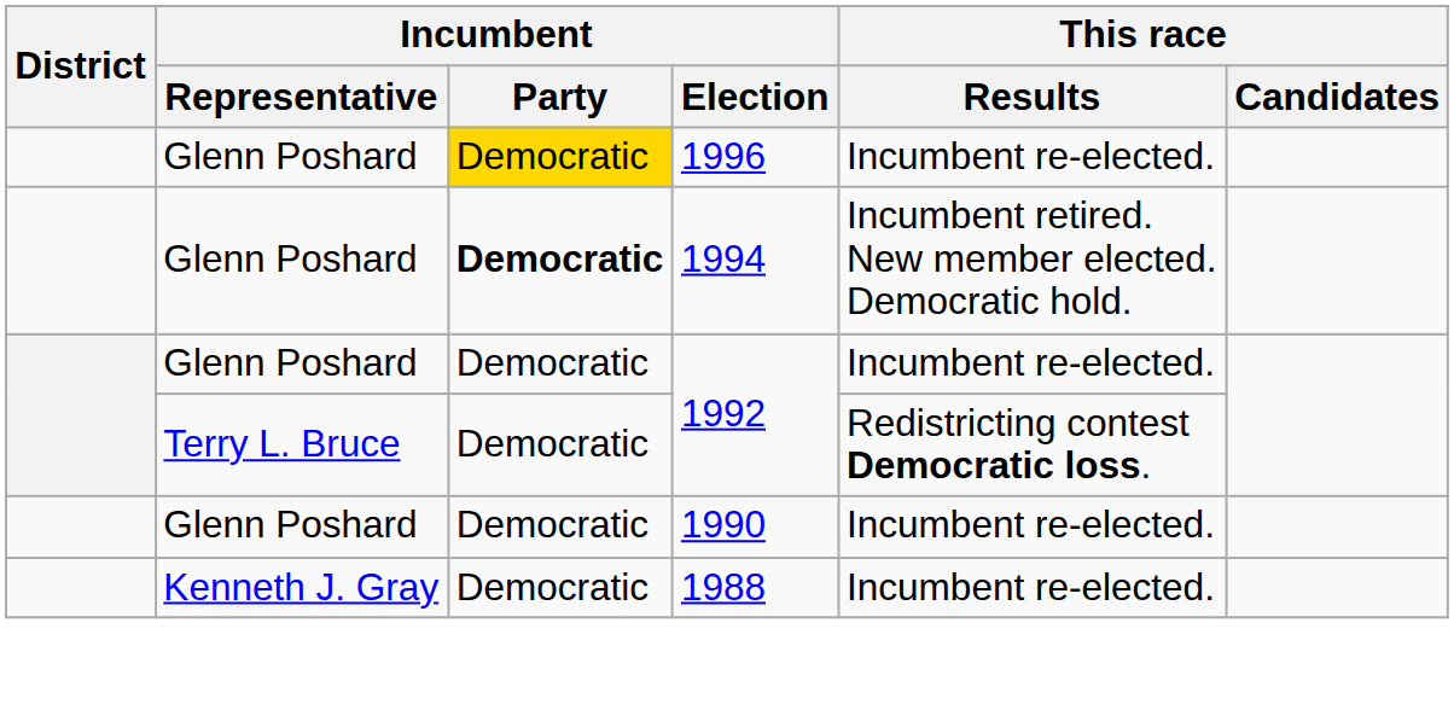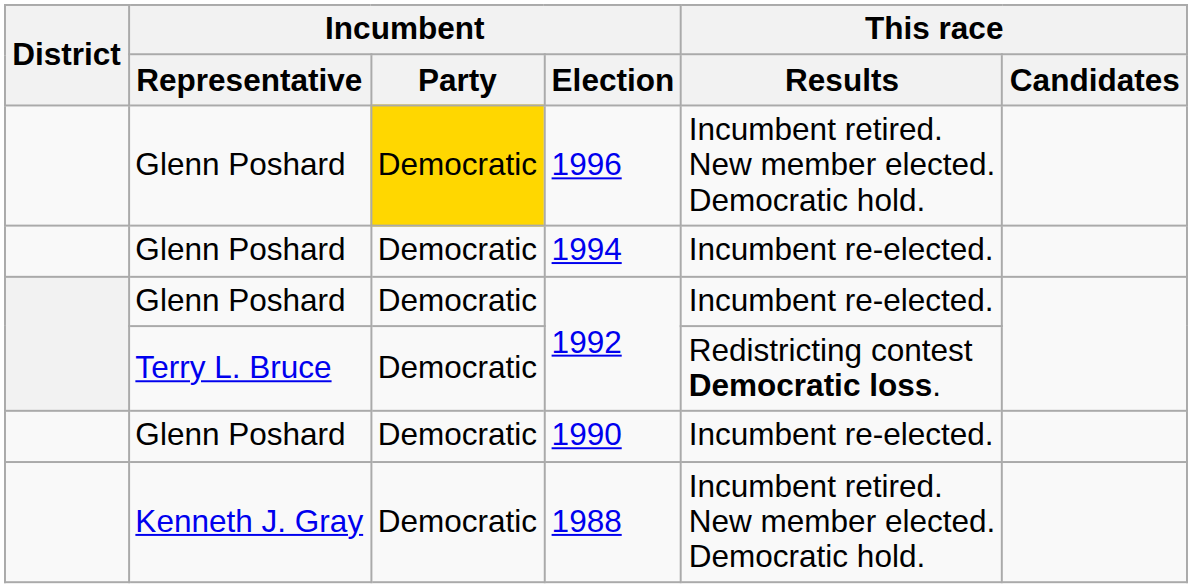1996 | This race / Results: Incumbent re-elected. -> Incumbent retired. New member elected. Democratic hold.
1994 | Incumbent / Party: bold -> normal
1994 | This race / Results: Incumbent retired. New member elected. Democratic hold. -> Incumbent re-elected.
1988 | This race / Results: Incumbent re-elected. -> Incumbent retired. New member elected. Democratic hold.
